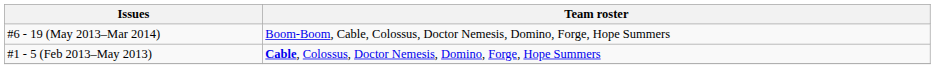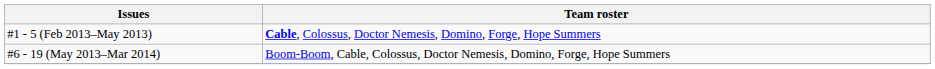rows swapped: #1 - 5 (Feb 2013–May 2013) <-> #6 - 19 (May 2013–Mar 2014)
